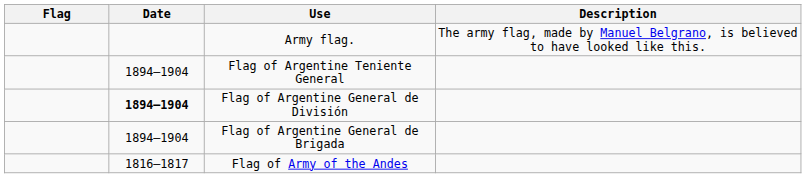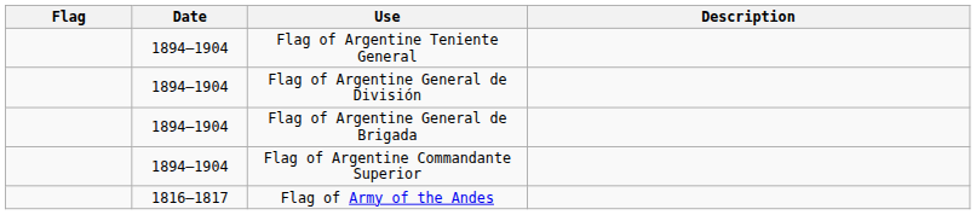- row: Army flag. | The army flag, made by Manuel Belgrano, is believed to have looked like this.
Flag of Argentine General de División | Date: bold -> normal
+ row: 1894–1904 | Flag of Argentine Commandante Superior
